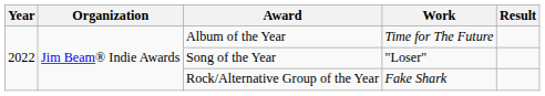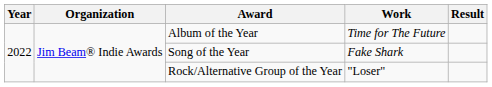Song of the Year | Work: "Loser" -> Fake Shark
Rock/Alternative Group of the Year | Work: Fake Shark -> "Loser"
